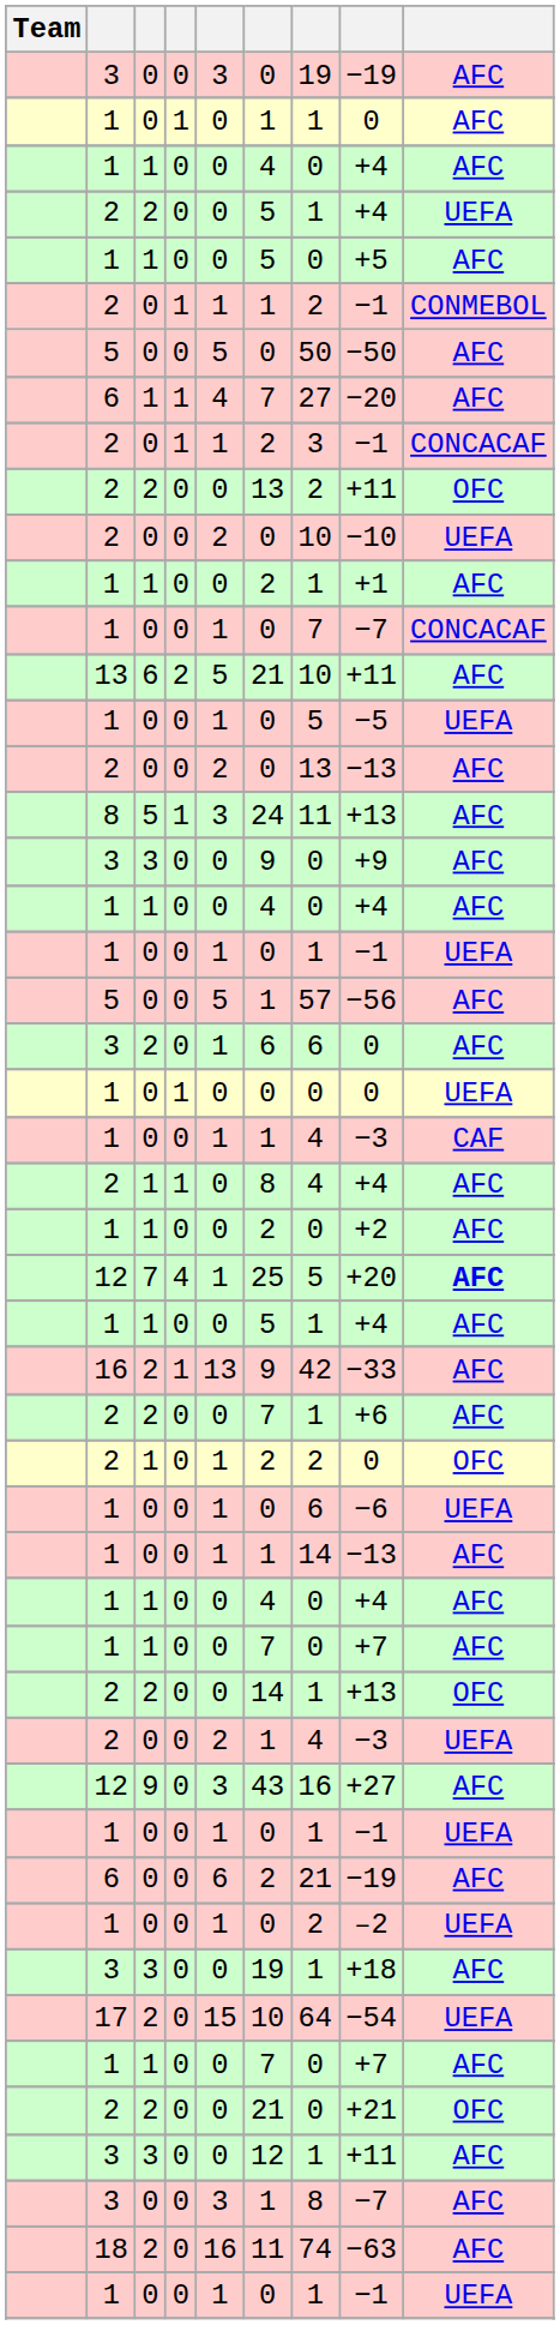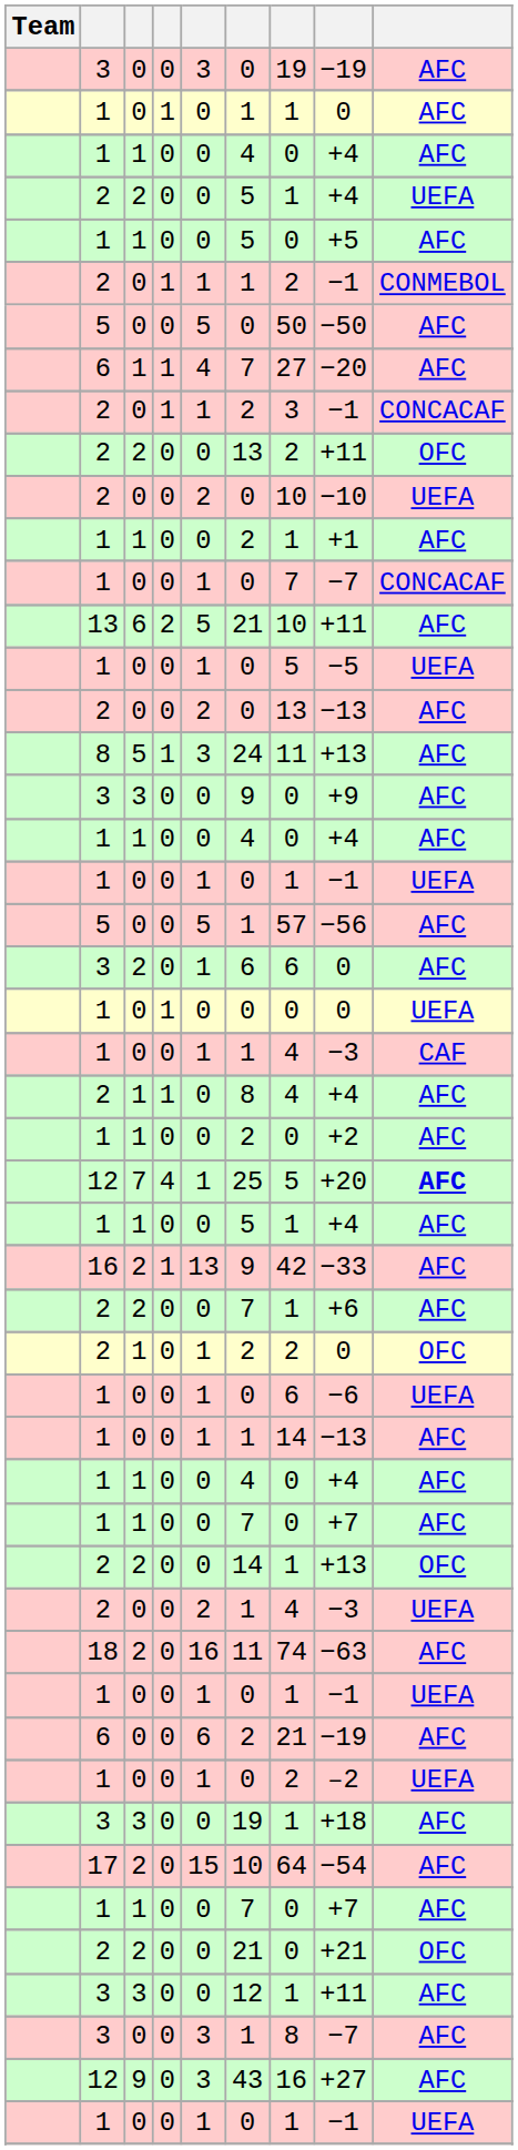rows swapped: 12 / 9 <-> 18
17 | column 9: UEFA -> AFC
